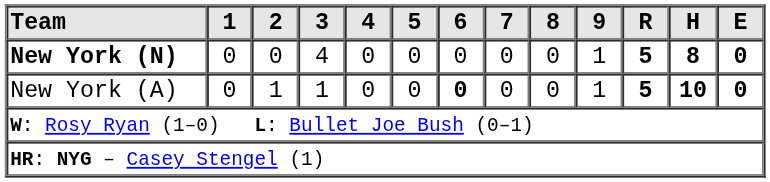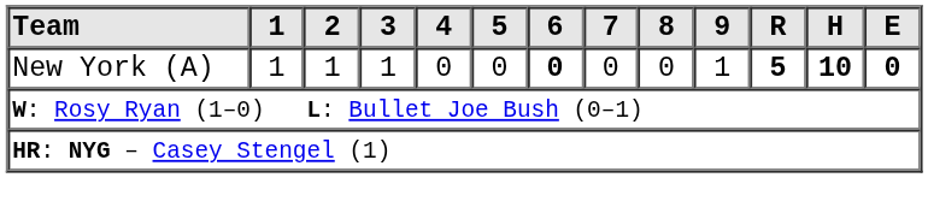- row: New York (N) | 0 | 0 | 4 | 0 | 0 | 0 | 0 | 0 | 1 | 5 | 8 | 0
New York (A) | 1: 0 -> 1
